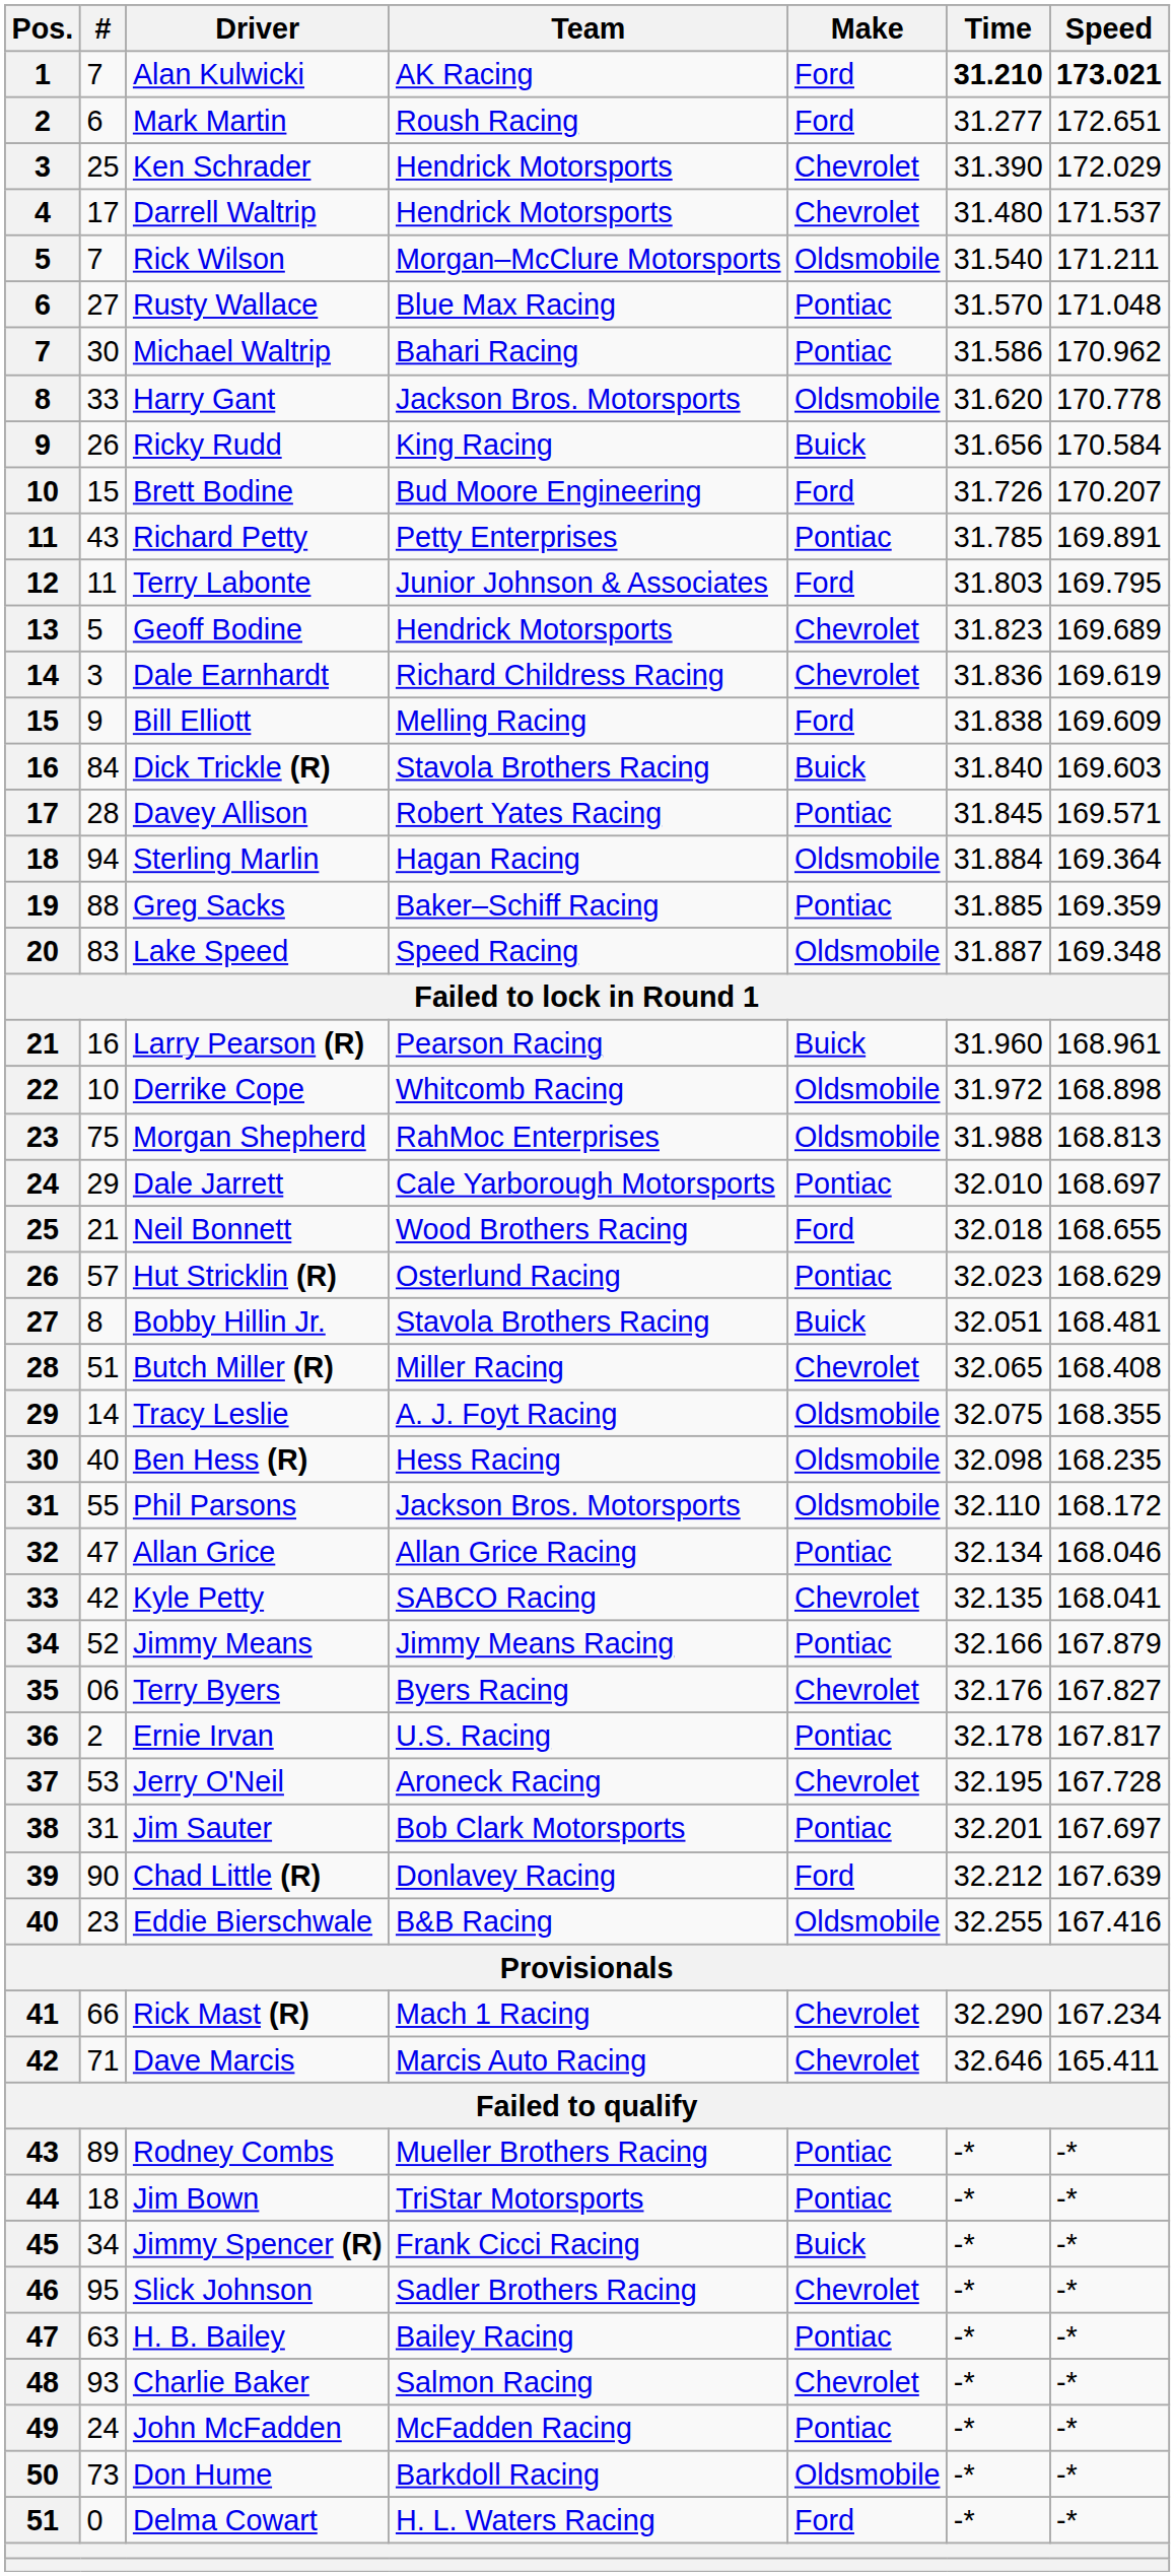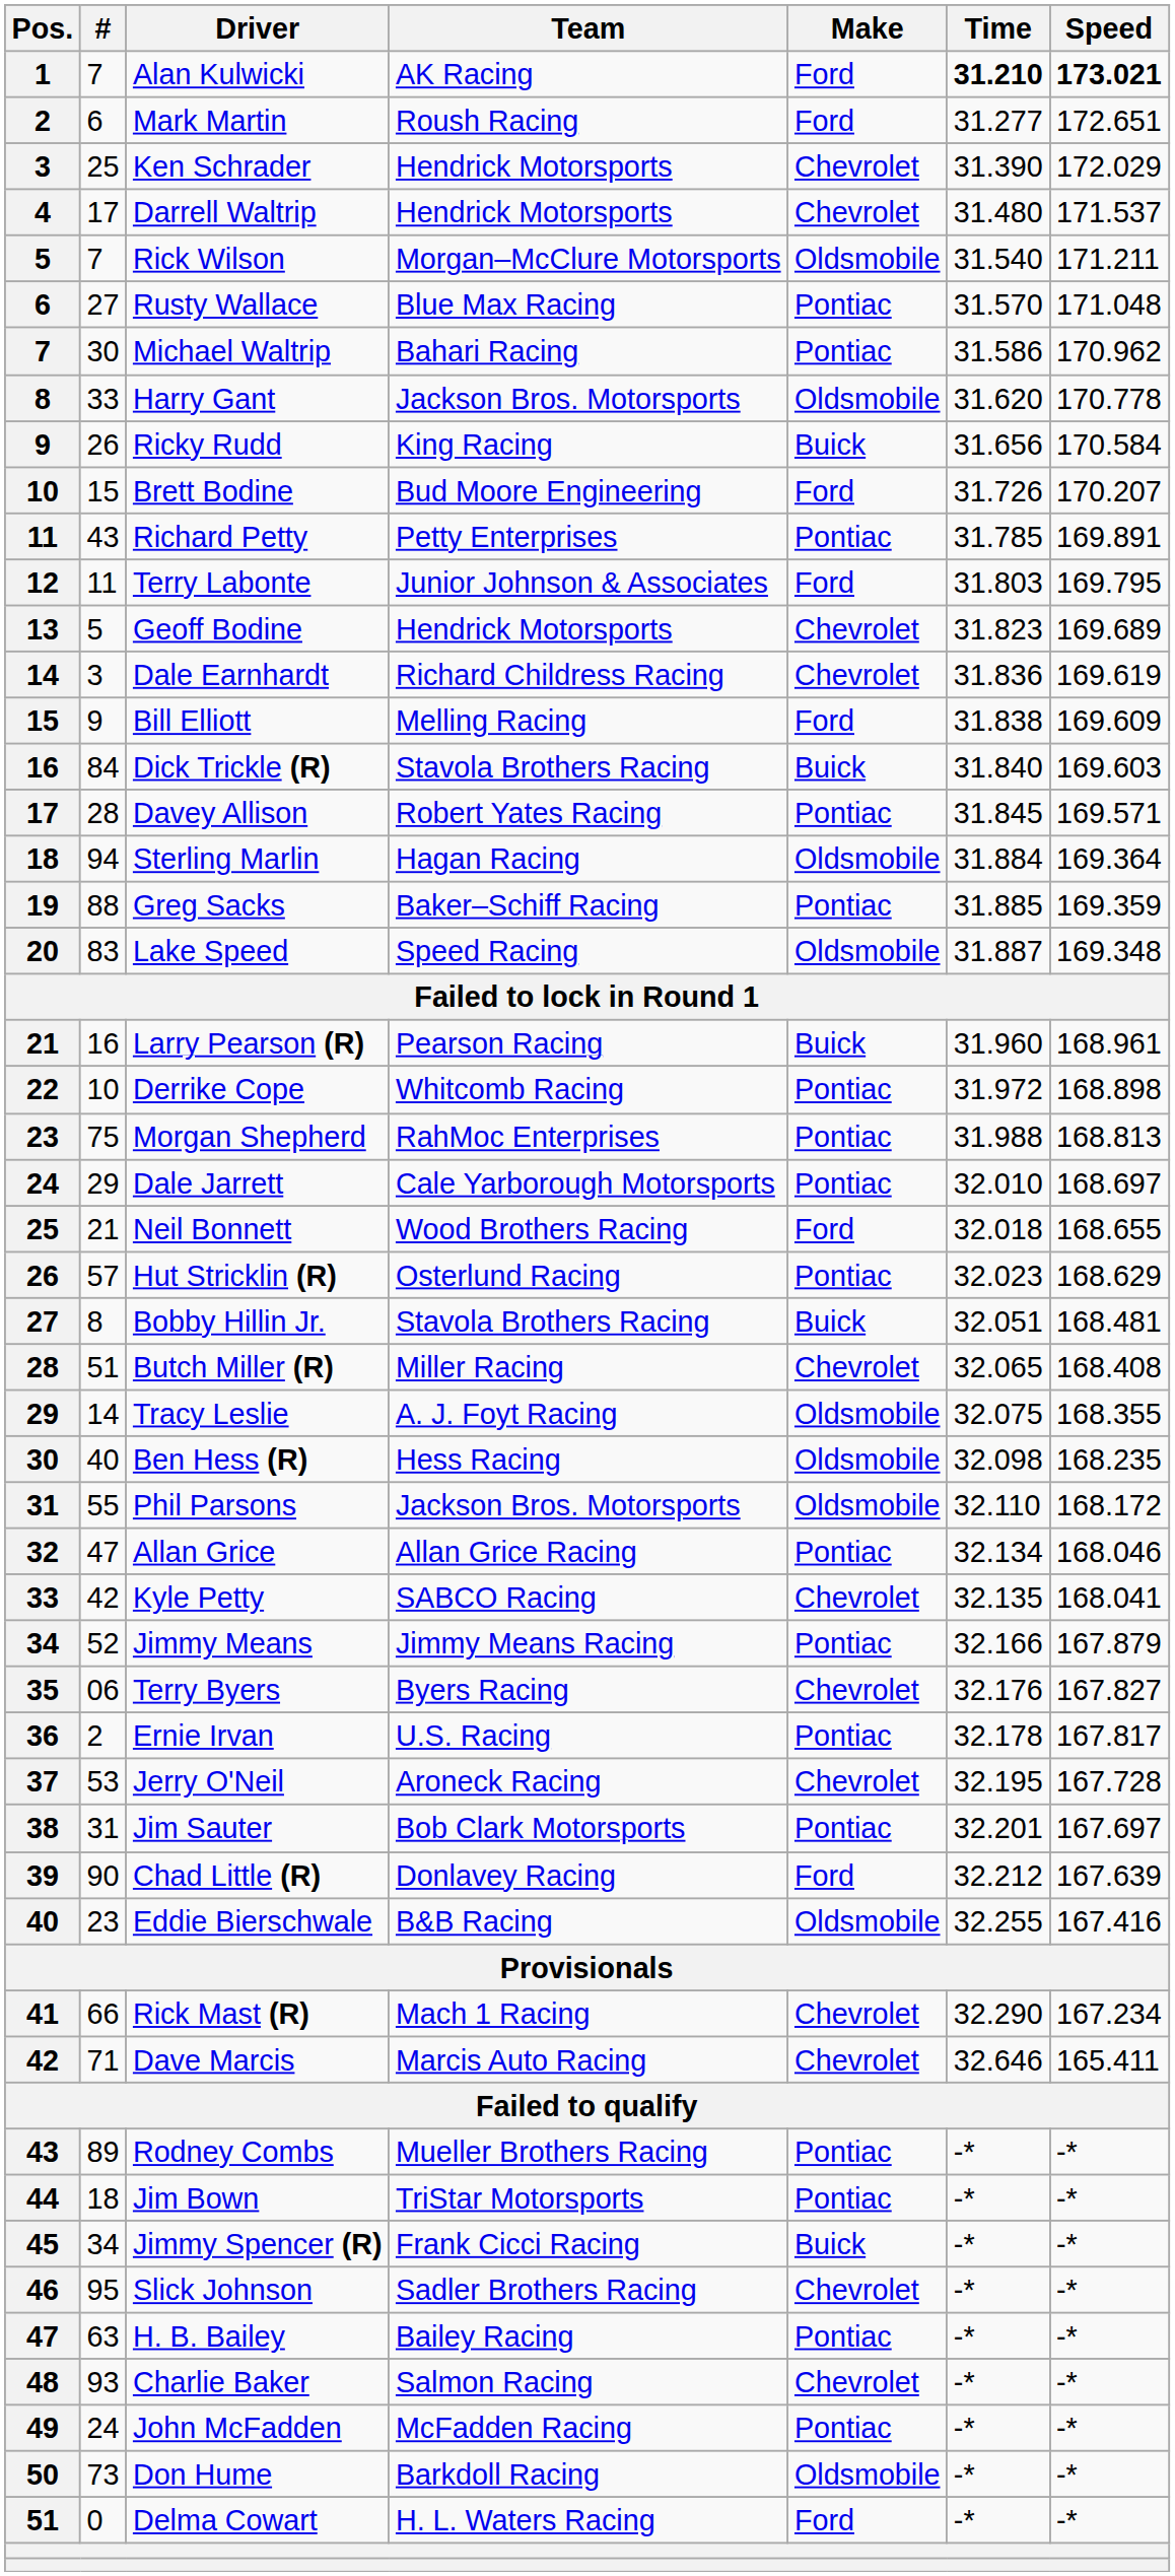Derrike Cope | Make: Oldsmobile -> Pontiac
Morgan Shepherd | Make: Oldsmobile -> Pontiac
